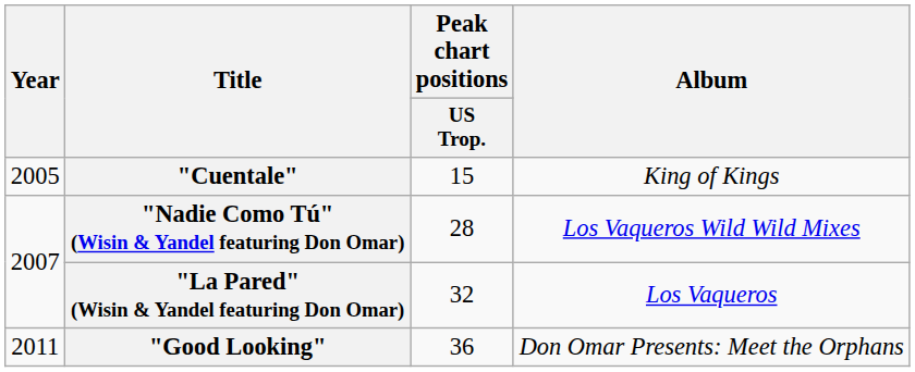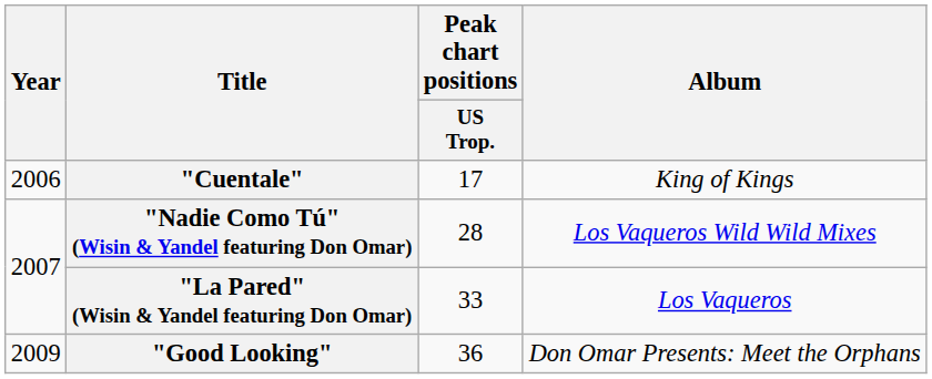"Cuentale" | Year: 2005 -> 2006
"Cuentale" | Peak chart positions / US Trop.: 15 -> 17
"La Pared" (Wisin & Yandel featuring Don Omar) | Peak chart positions / US Trop.: 32 -> 33
"Good Looking" | Year: 2011 -> 2009
